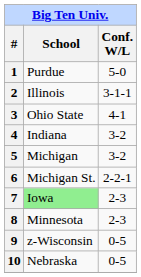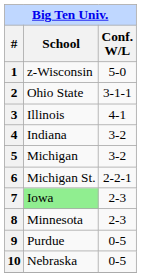1 | School: Purdue -> z-Wisconsin
2 | School: Illinois -> Ohio State
3 | School: Ohio State -> Illinois
9 | School: z-Wisconsin -> Purdue
